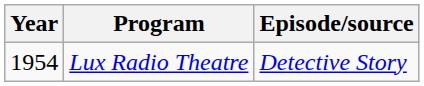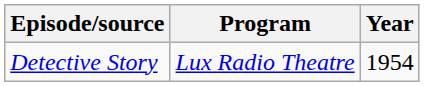columns swapped: Year <-> Episode/source
